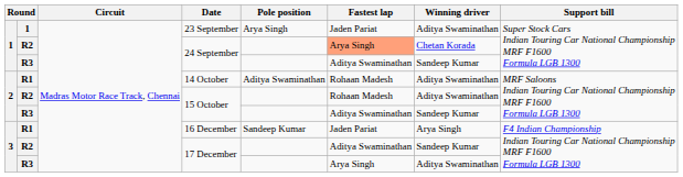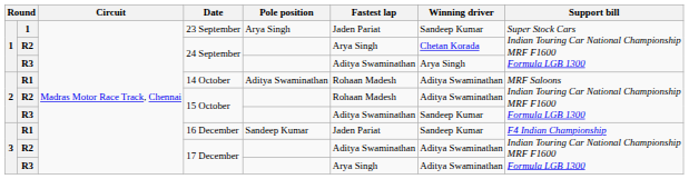23 September | Winning driver: Aditya Swaminathan -> Sandeep Kumar
R2 / 24 September | Fastest lap: lightsalmon background -> no background
R3 / 24 September | Winning driver: Sandeep Kumar -> Arya Singh
16 December | Winning driver: Arya Singh -> Sandeep Kumar
R2 / 17 December | Winning driver: Sandeep Kumar -> Aditya Swaminathan
